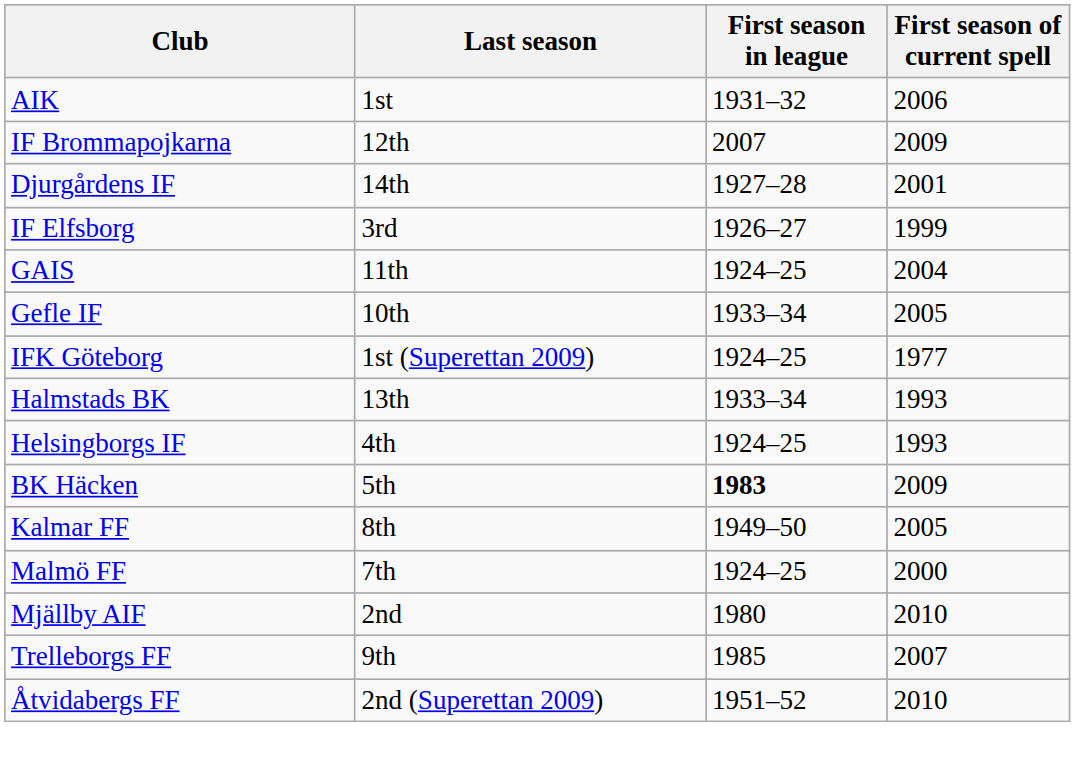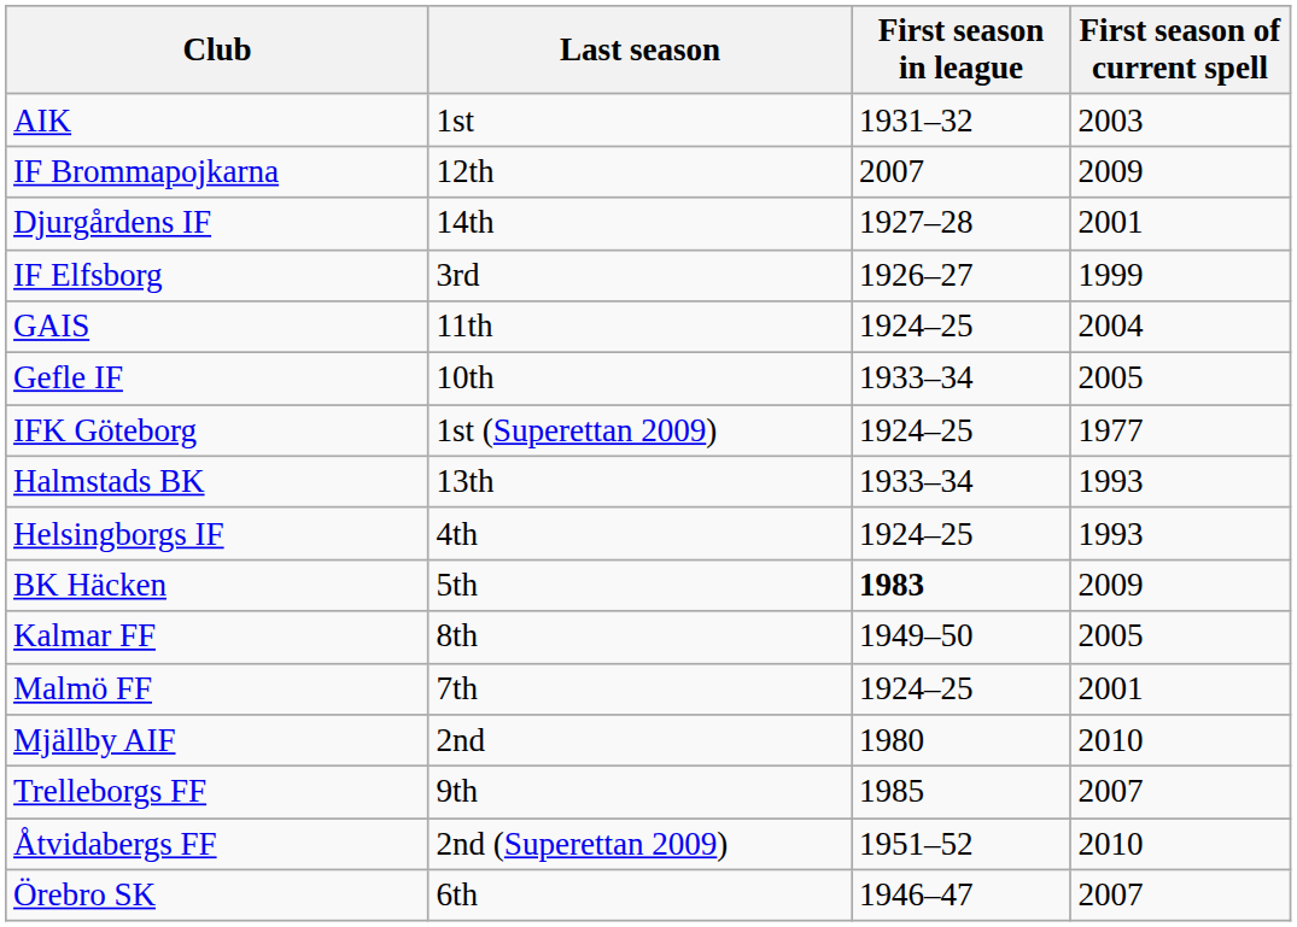AIK | First season of current spell: 2006 -> 2003
Malmö FF | First season of current spell: 2000 -> 2001
+ row: Örebro SK | 6th | 1946–47 | 2007
